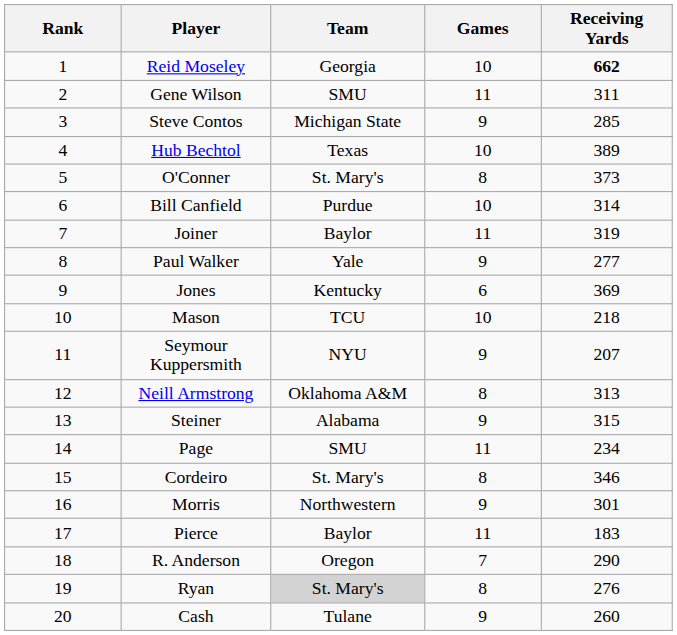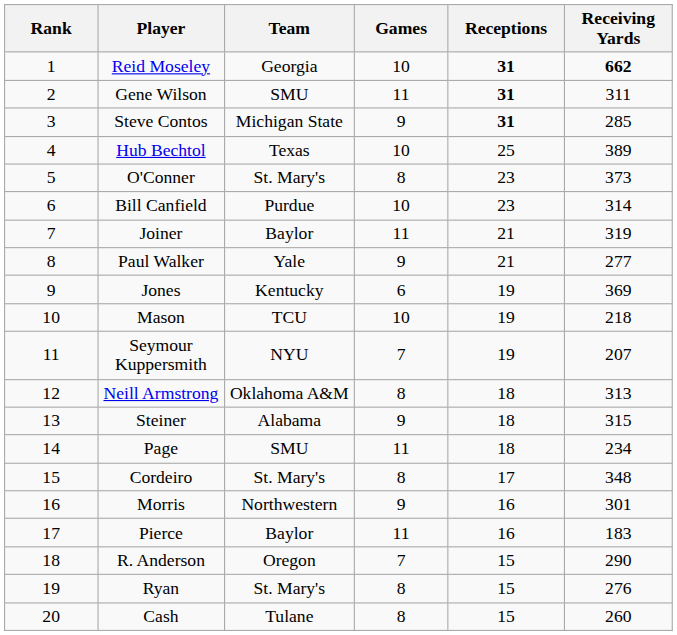+ column: Receptions | 31 | 31 | 31 | 25 | 23 | 23 | 21 | 21 | 19 | 19 | 19 | 18 | 18 | 18 | 17 | 16 | 16 | 15 | 15 | 15
Seymour Kuppersmith | Games: 9 -> 7
Cordeiro | Receiving Yards: 346 -> 348
Ryan | Team: lightgrey background -> no background
Cash | Games: 9 -> 8
